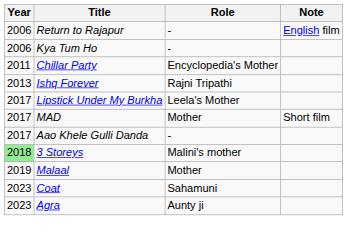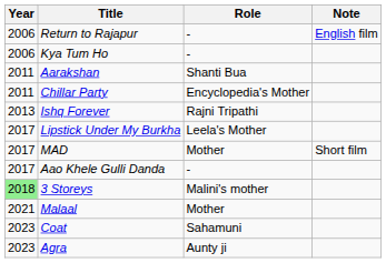+ row: 2011 | Aarakshan | Shanti Bua
Malaal | Year: 2019 -> 2021
